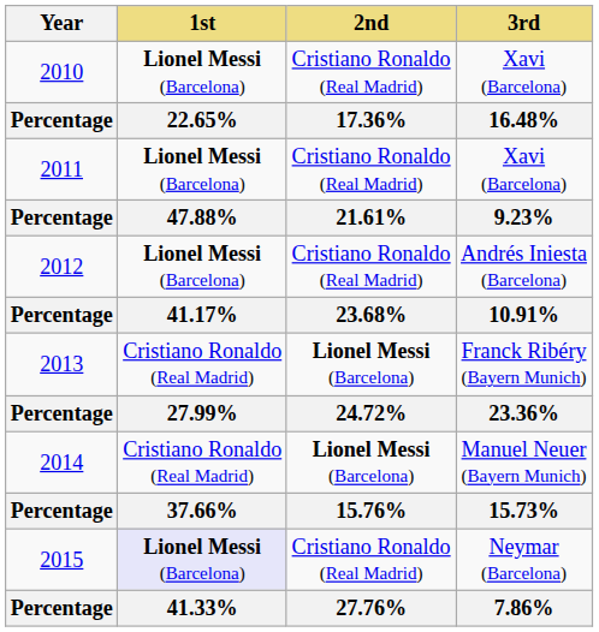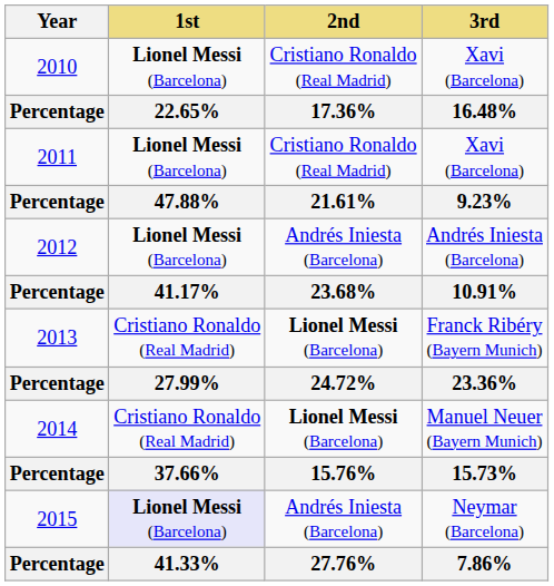2012 | 2nd: Cristiano Ronaldo (Real Madrid) -> Andrés Iniesta (Barcelona)
2015 | 2nd: Cristiano Ronaldo (Real Madrid) -> Andrés Iniesta (Barcelona)
